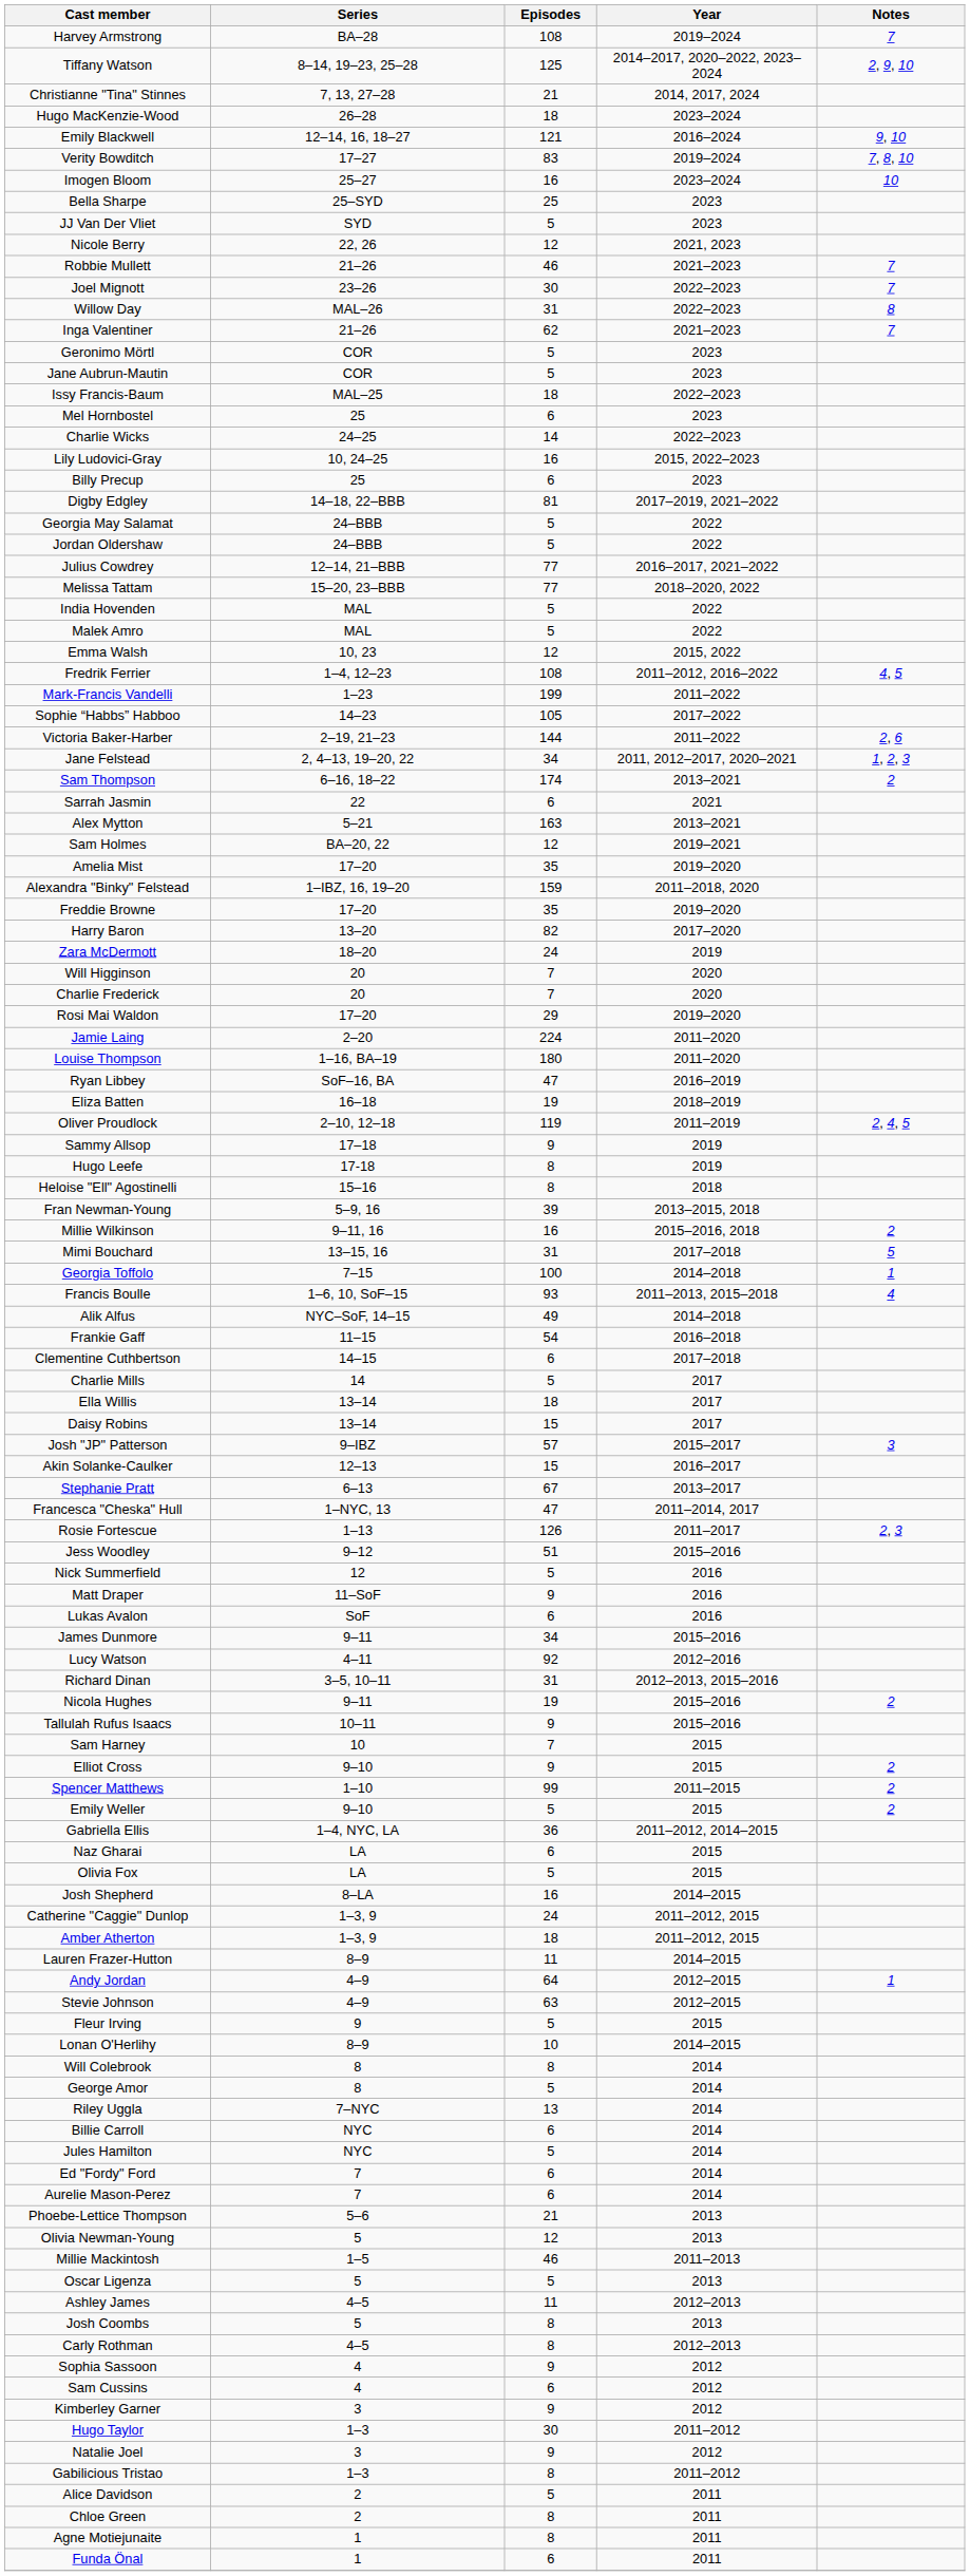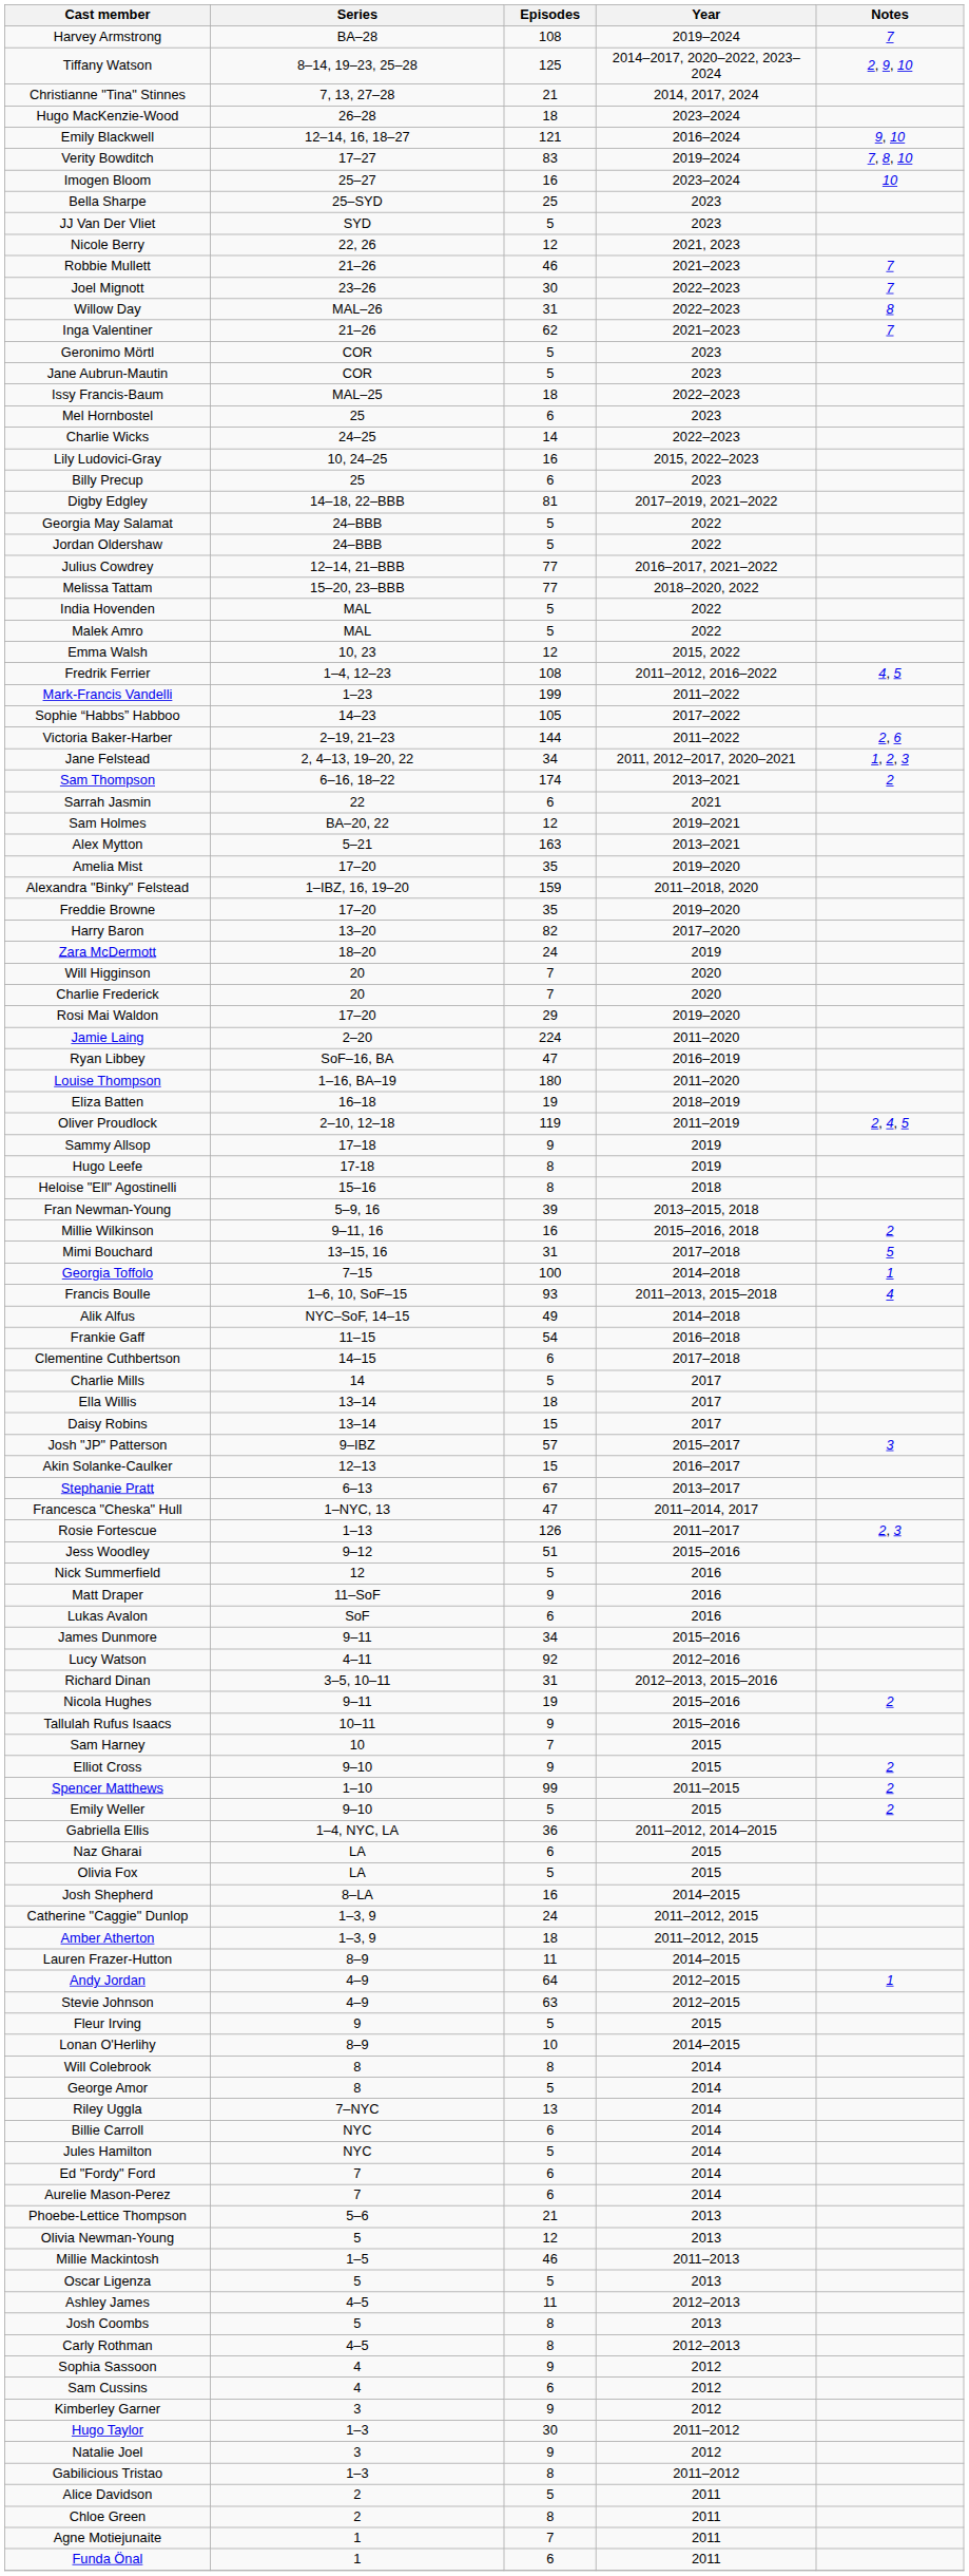rows swapped: Sam Holmes <-> Alex Mytton
rows swapped: Louise Thompson <-> Ryan Libbey
Agne Motiejunaite | Episodes: 8 -> 7
